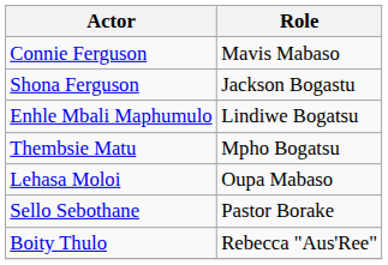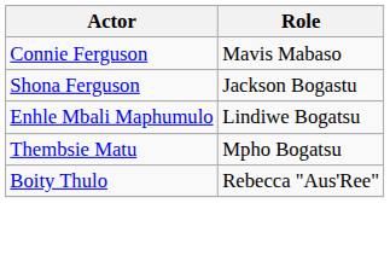- row: Lehasa Moloi | Oupa Mabaso
- row: Sello Sebothane | Pastor Borake
